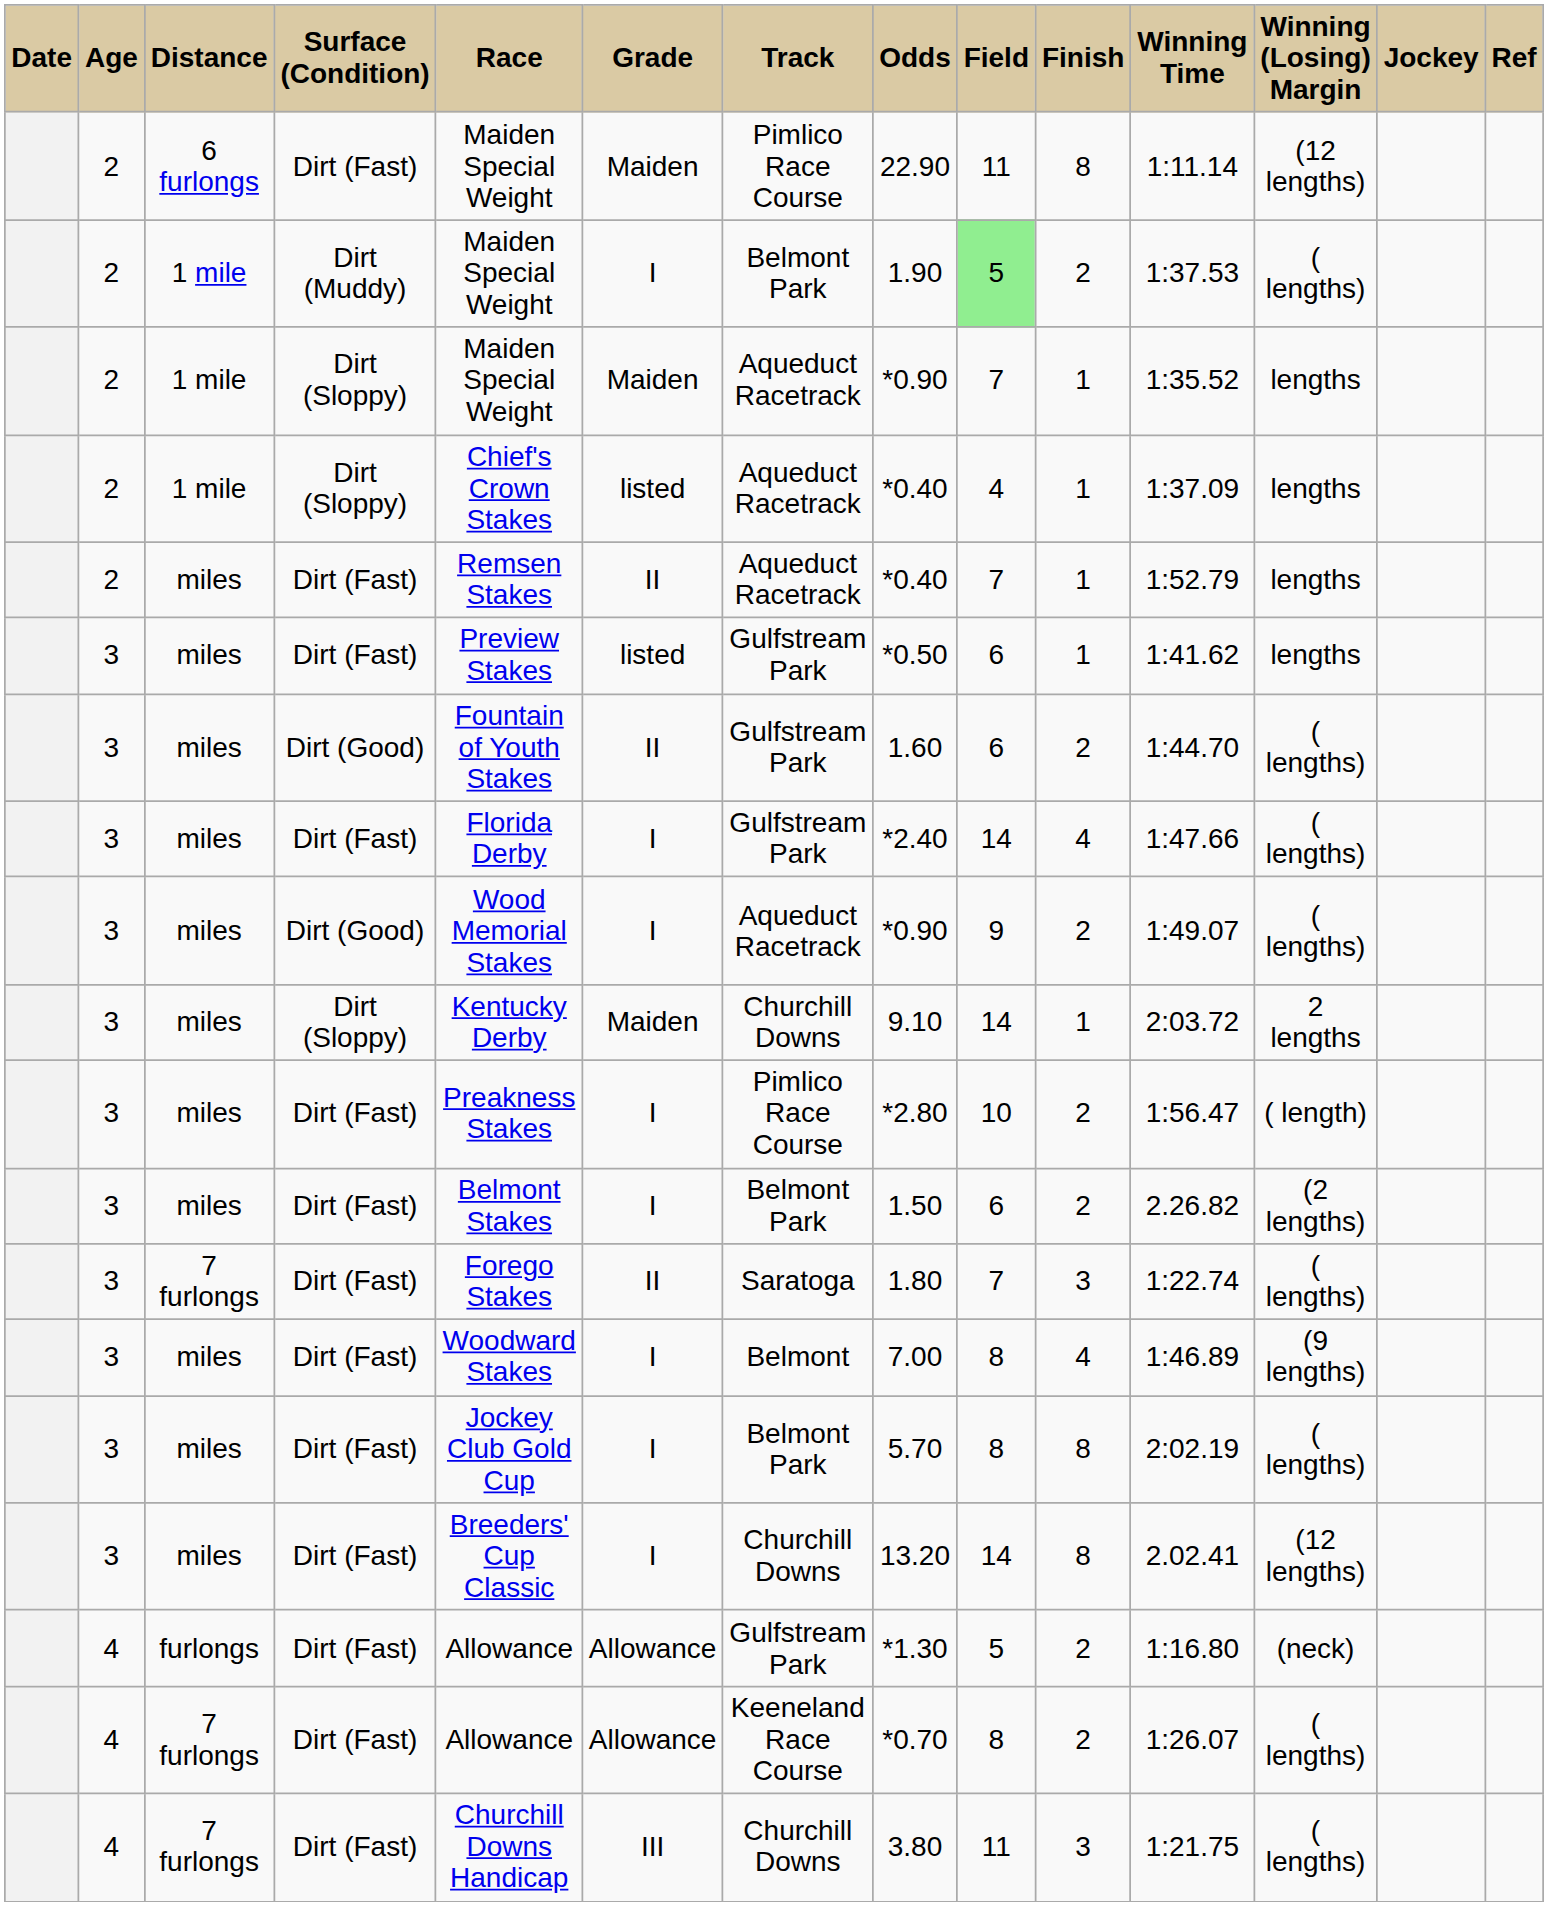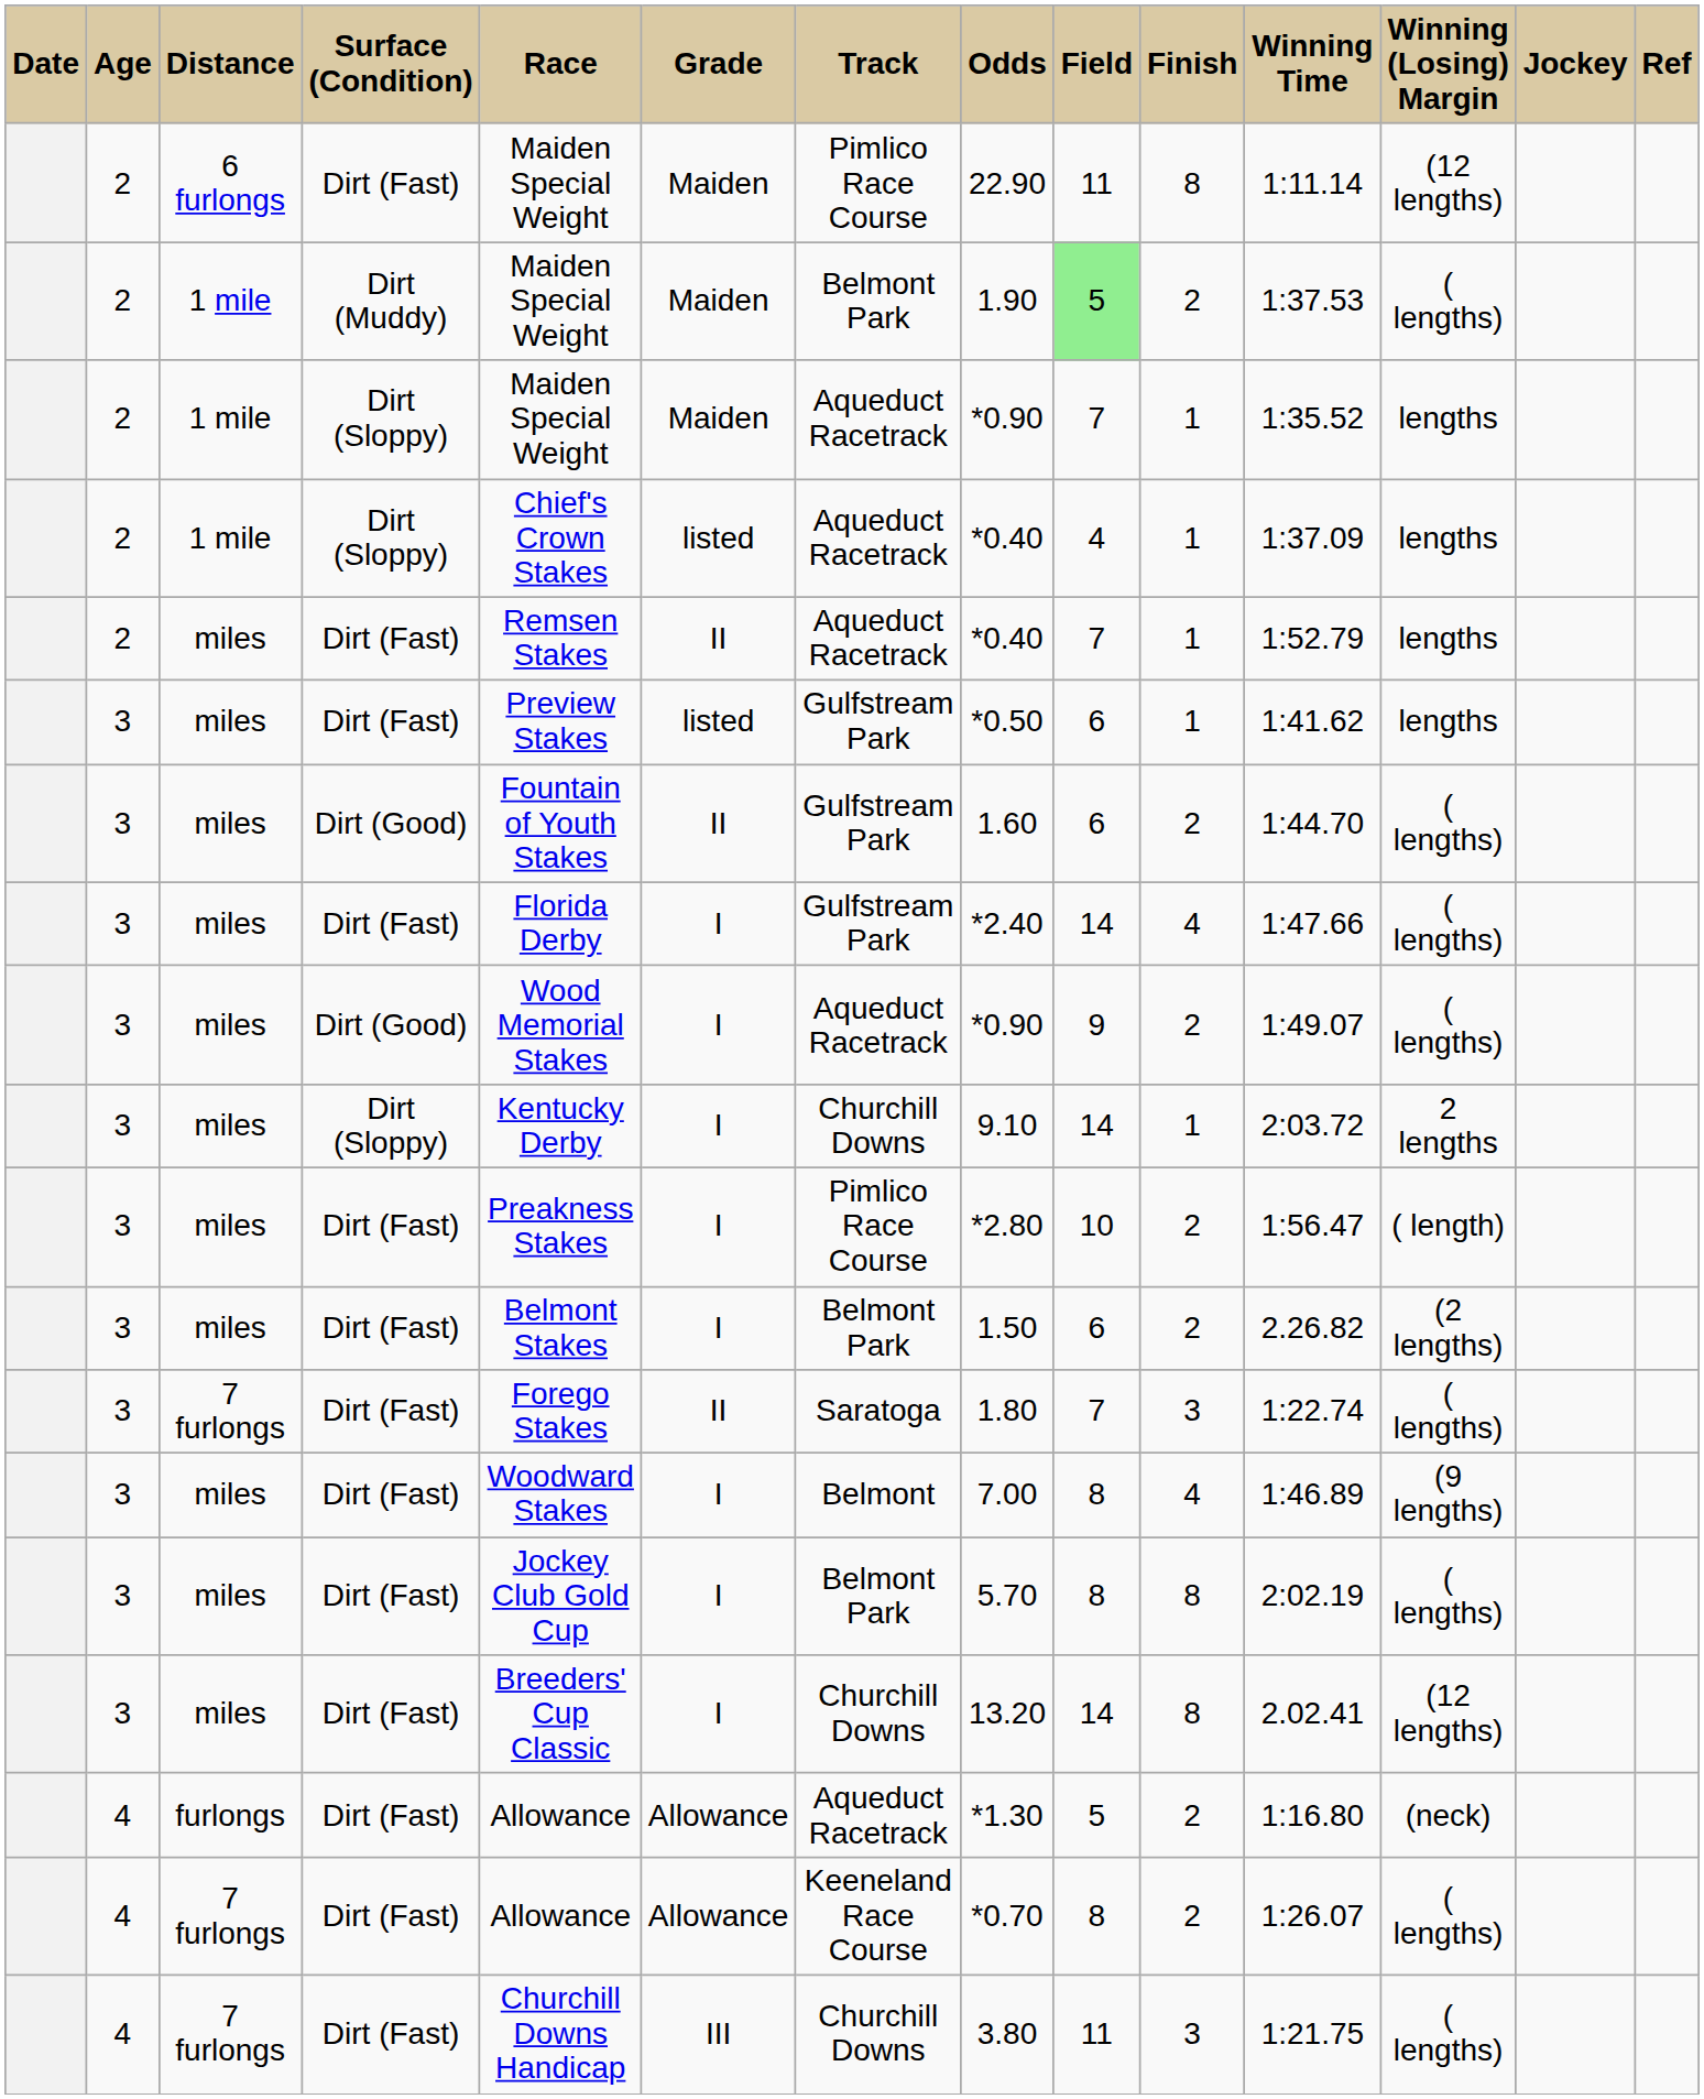1 mile / Dirt (Muddy) | Grade: I -> Maiden
miles / Dirt (Sloppy) | Grade: Maiden -> I
furlongs | Track: Gulfstream Park -> Aqueduct Racetrack
